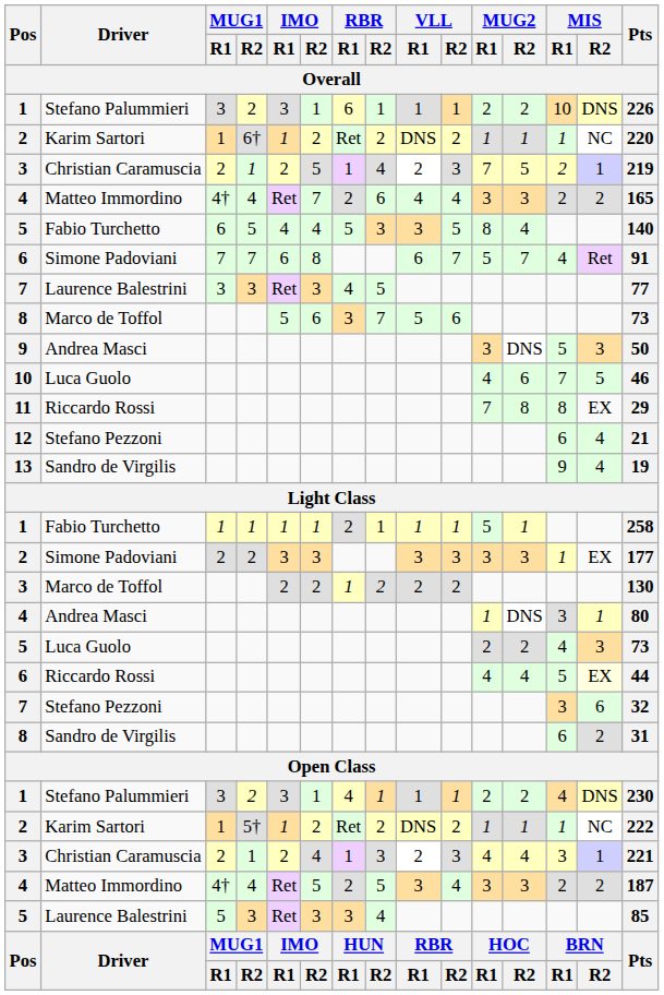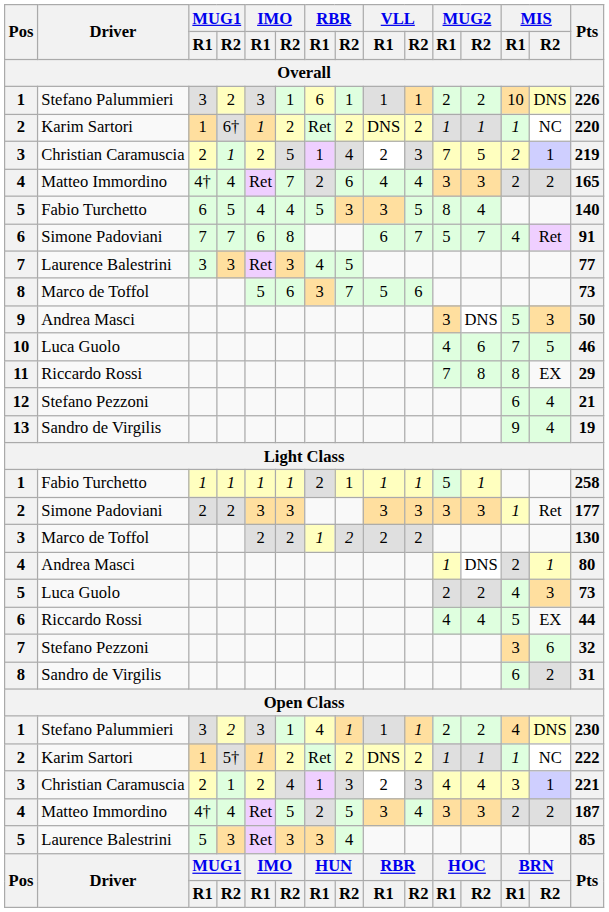2 / Simone Padoviani | MIS / R2: EX -> Ret
4 / Andrea Masci | MIS / R1: 3 -> 2
6 / Riccardo Rossi | MIS / R2: lightyellow background -> no background
